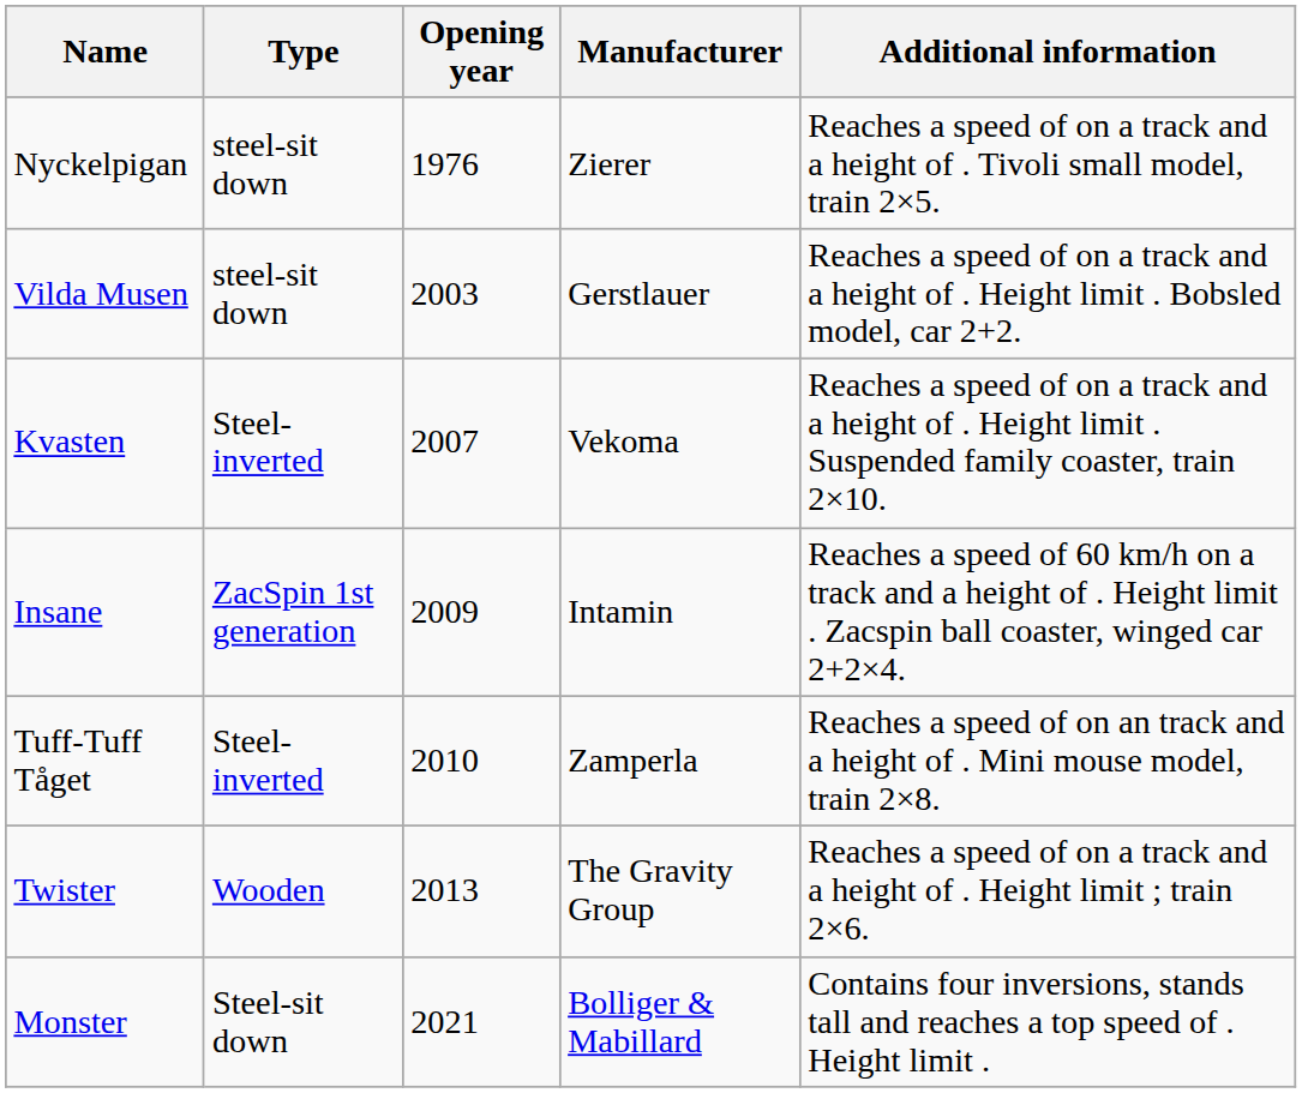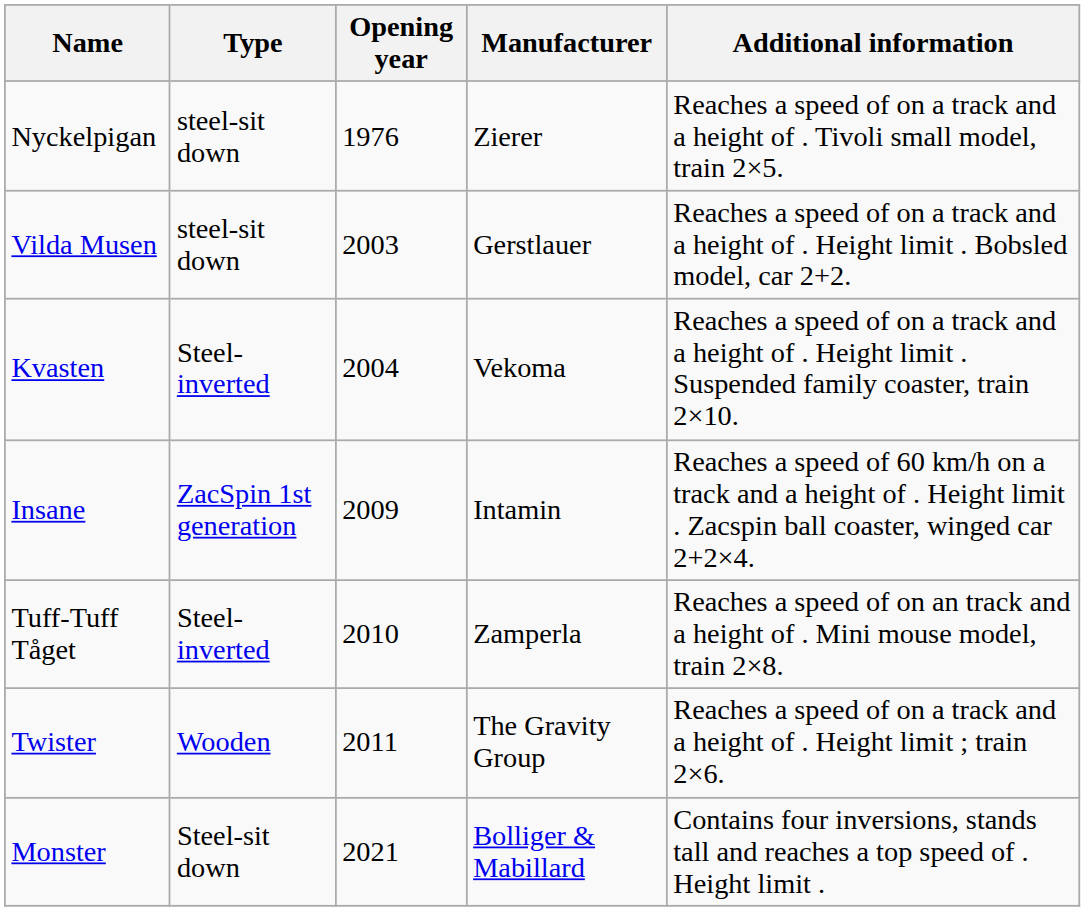Kvasten | Opening year: 2007 -> 2004
Twister | Opening year: 2013 -> 2011
